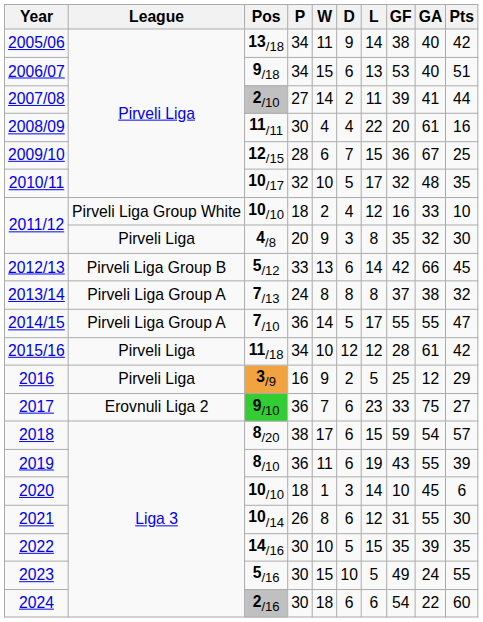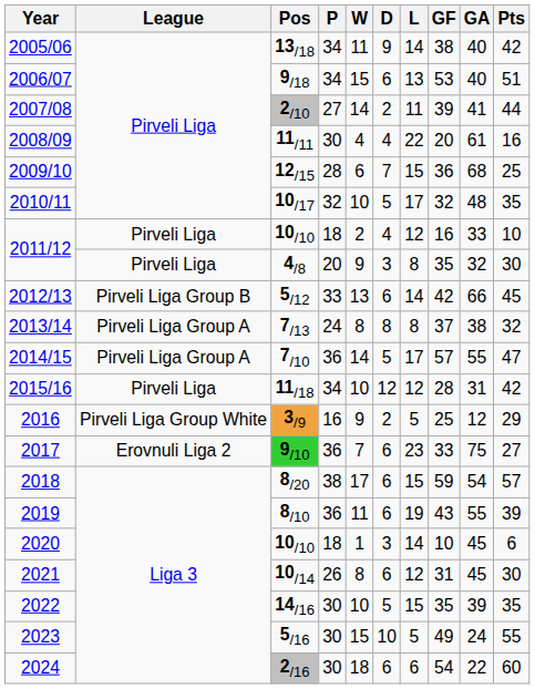2009/10 | GA: 67 -> 68
2011/12 / 10/10 | League: Pirveli Liga Group White -> Pirveli Liga
2014/15 | GF: 55 -> 57
2015/16 | GA: 61 -> 31
2016 | League: Pirveli Liga -> Pirveli Liga Group White
2021 | GA: 55 -> 45
